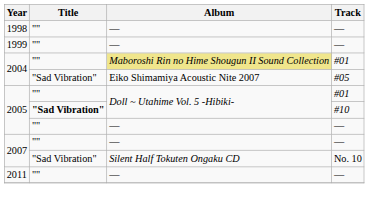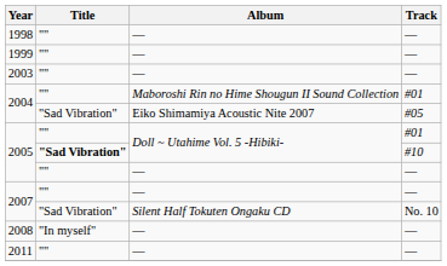+ row: 2003 | "" | — | —
2004 / #01 | Album: khaki background -> no background
+ row: 2008 | "In myself" | — | —
